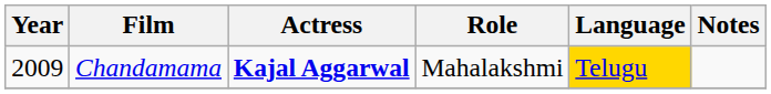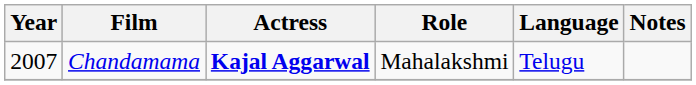Chandamama | Year: 2009 -> 2007
Chandamama | Language: gold background -> no background
